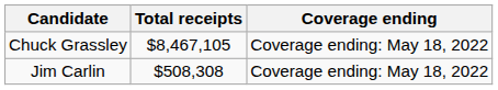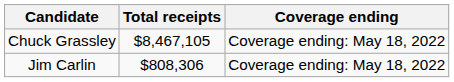Jim Carlin | Total receipts: $508,308 -> $808,306
